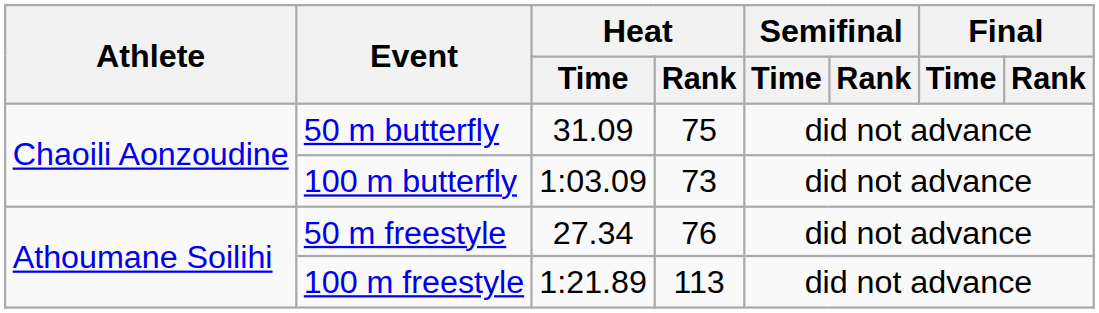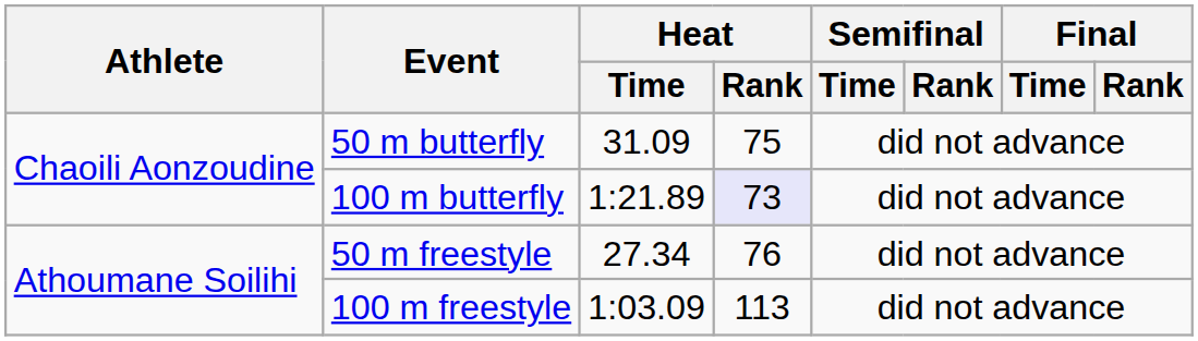100 m butterfly | Heat / Time: 1:03.09 -> 1:21.89
100 m butterfly | Heat / Rank: no background -> lavender background
100 m freestyle | Heat / Time: 1:21.89 -> 1:03.09
